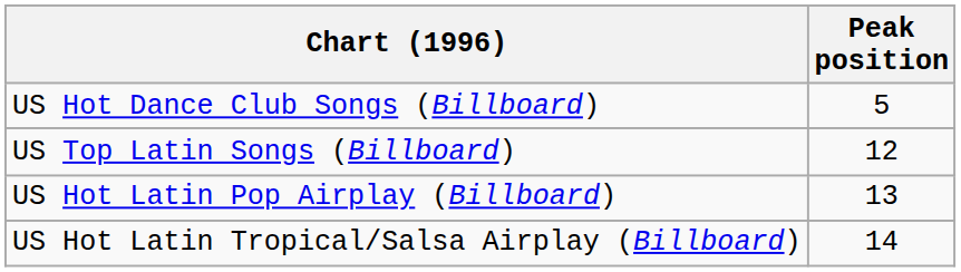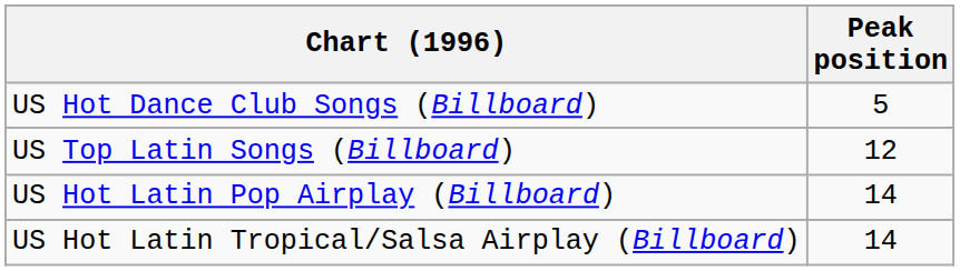US Hot Latin Pop Airplay (Billboard) | Peak position: 13 -> 14
